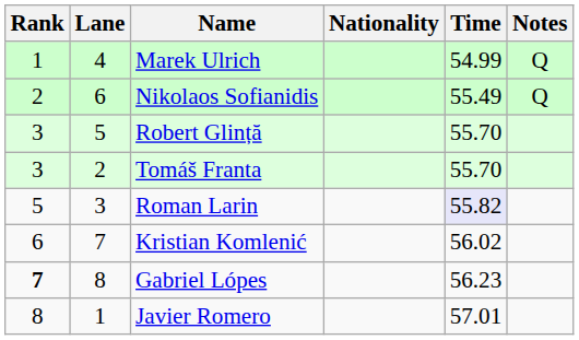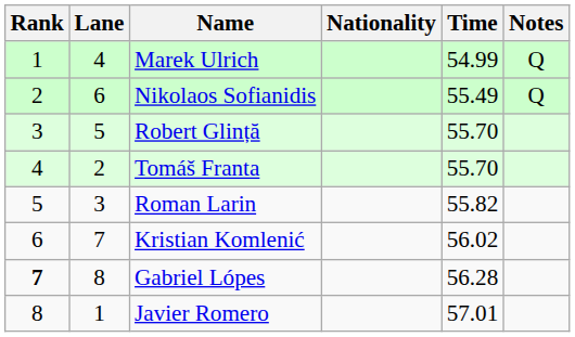Tomáš Franta | Rank: 3 -> 4
Roman Larin | Time: lavender background -> no background
Gabriel Lópes | Time: 56.23 -> 56.28
